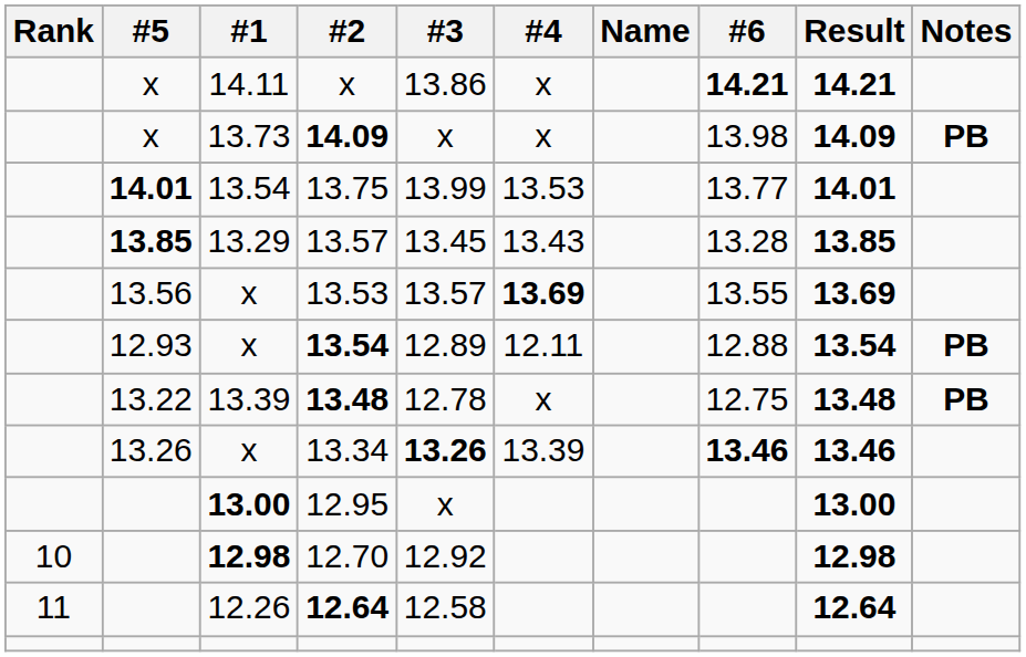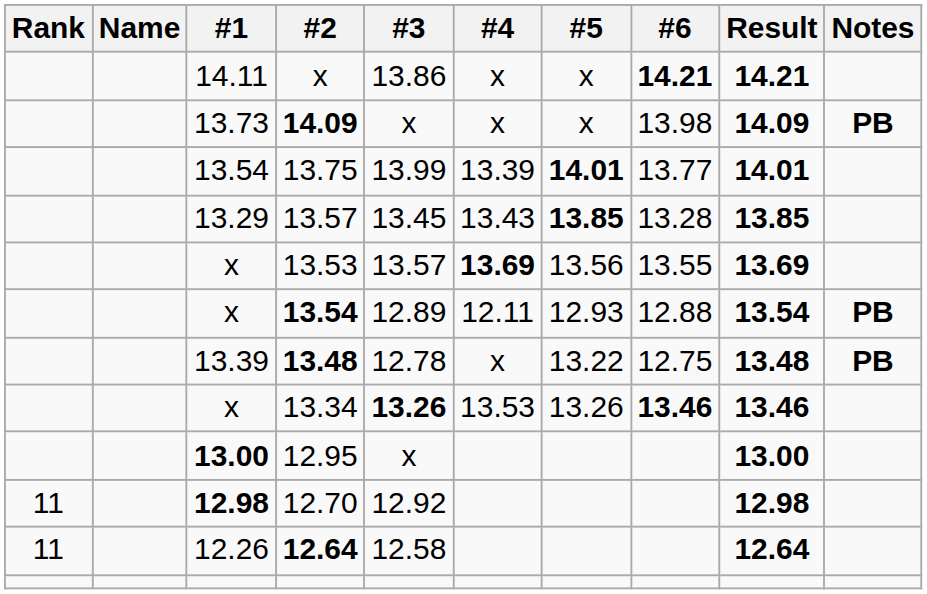columns swapped: Name <-> #5
13.75 | #4: 13.53 -> 13.39
13.34 | #4: 13.39 -> 13.53
12.70 | Rank: 10 -> 11
